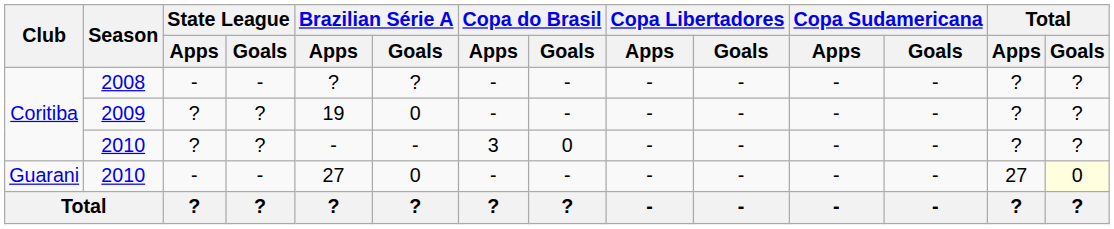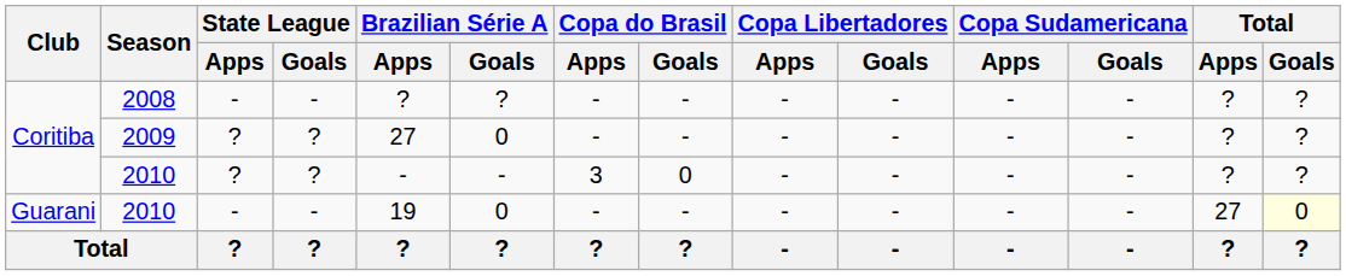2009 | Brazilian Série A / Apps: 19 -> 27
Guarani / 2010 | Brazilian Série A / Apps: 27 -> 19
